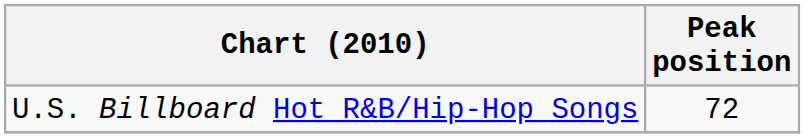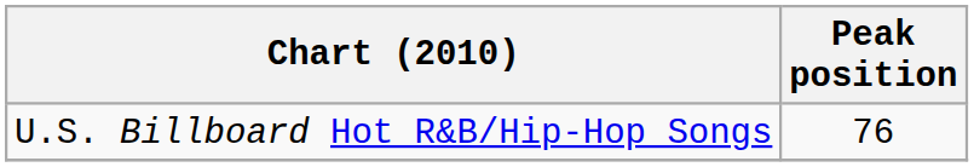U.S. Billboard Hot R&B/Hip-Hop Songs | Peak position: 72 -> 76
